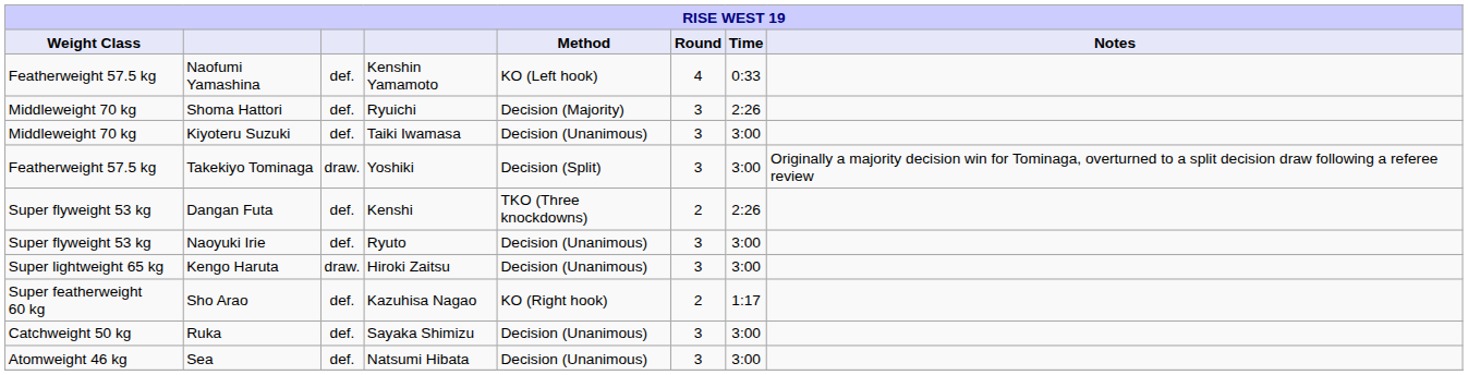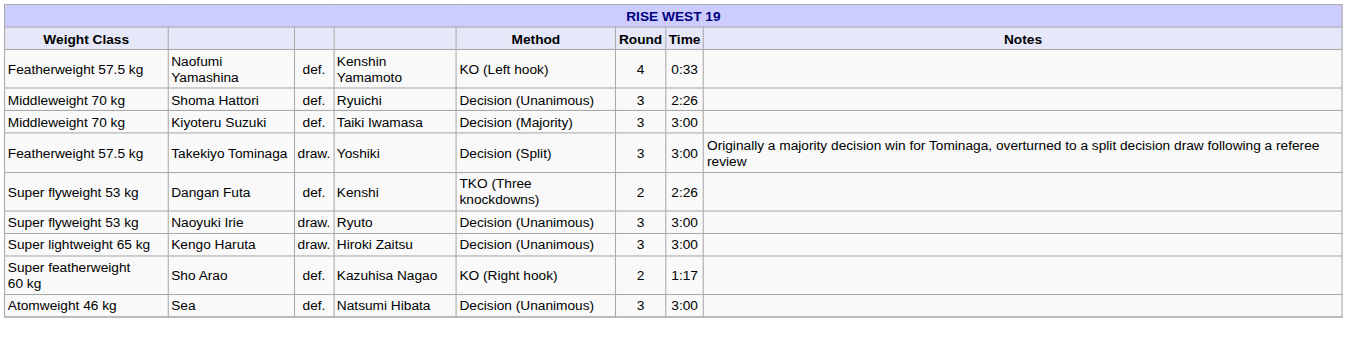Shoma Hattori | Method: Decision (Majority) -> Decision (Unanimous)
Kiyoteru Suzuki | Method: Decision (Unanimous) -> Decision (Majority)
Naoyuki Irie | column 3: def. -> draw.
- row: Catchweight 50 kg | Ruka | def. | Sayaka Shimizu | Decision (Unanimous) | 3 | 3:00
